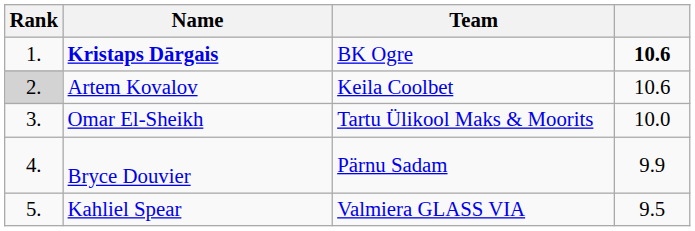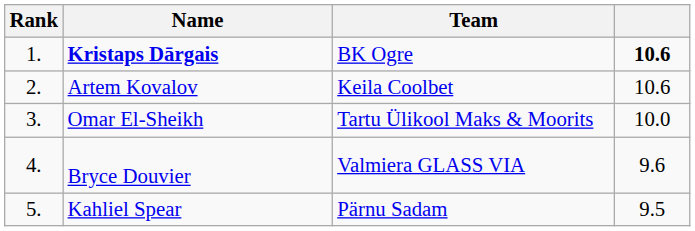Artem Kovalov | Rank: lightgrey background -> no background
Bryce Douvier | Team: Pärnu Sadam -> Valmiera GLASS VIA
Bryce Douvier | column 4: 9.9 -> 9.6
Kahliel Spear | Team: Valmiera GLASS VIA -> Pärnu Sadam
